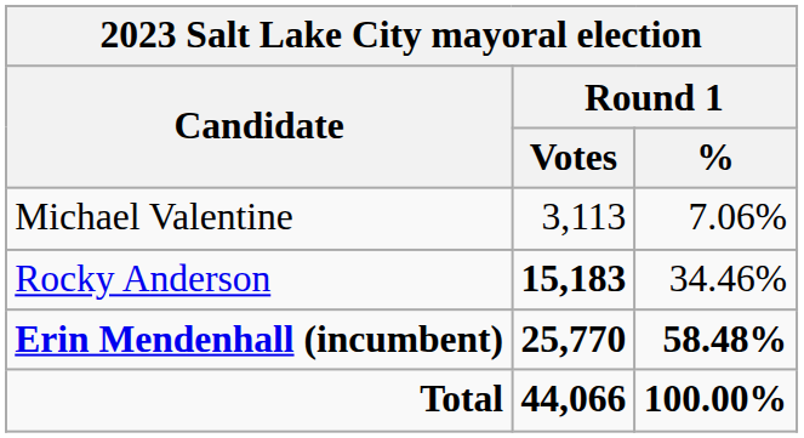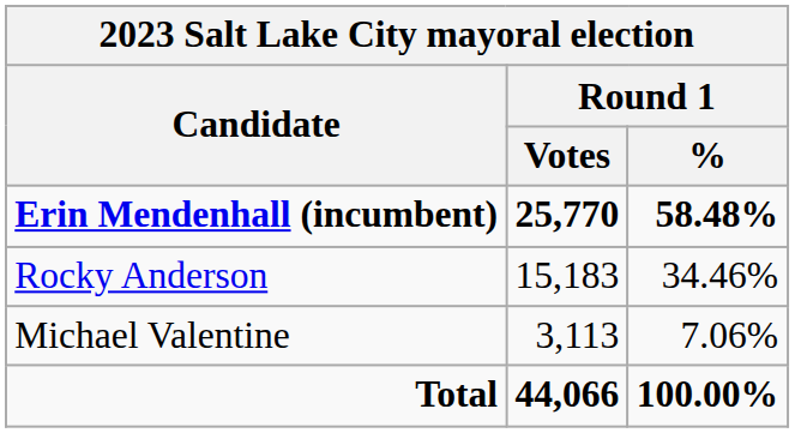rows swapped: Erin Mendenhall (incumbent) <-> Michael Valentine
Rocky Anderson | Round 1 / Votes: bold -> normal
